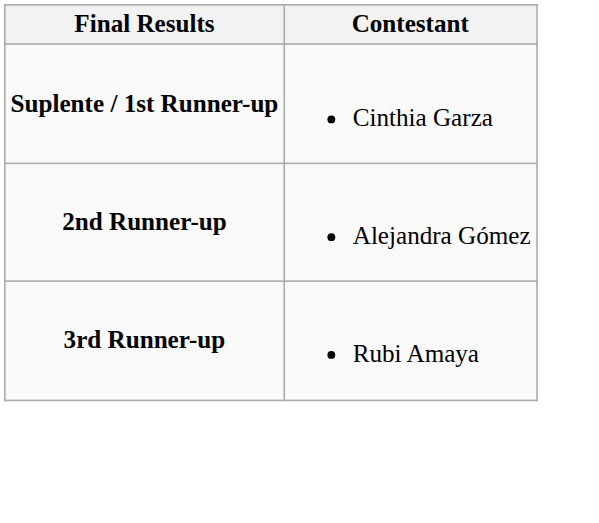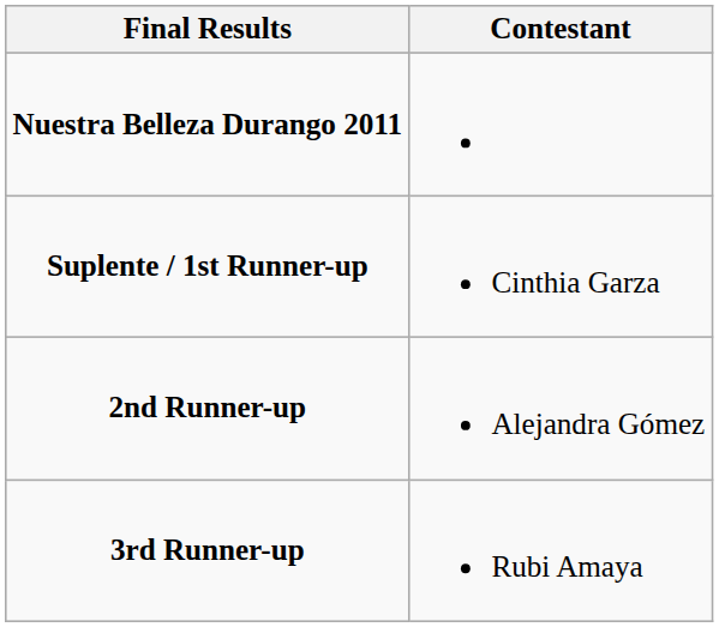+ row: Nuestra Belleza Durango 2011
